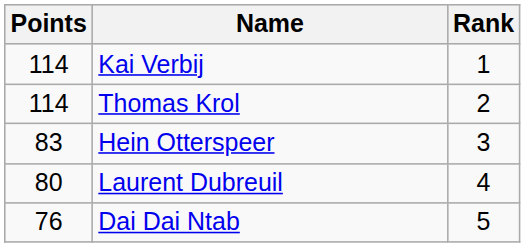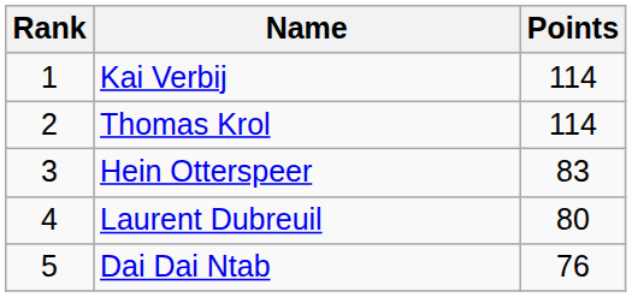columns swapped: Rank <-> Points
